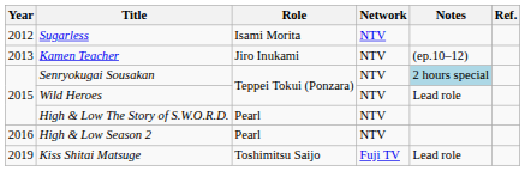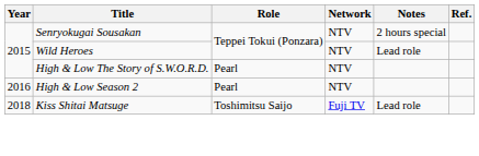- row: 2012 | Sugarless | Isami Morita | NTV
- row: 2013 | Kamen Teacher | Jiro Inukami | NTV | (ep.10–12)
Senryokugai Sousakan | Notes: lightblue background -> no background
Kiss Shitai Matsuge | Year: 2019 -> 2018
